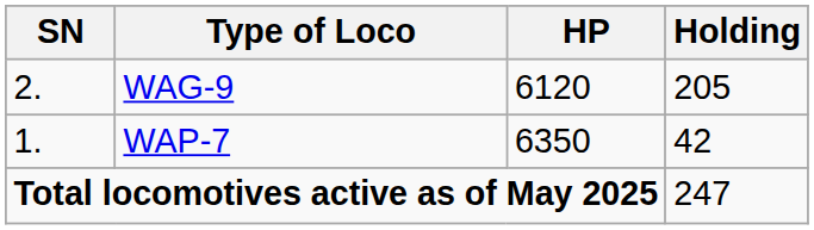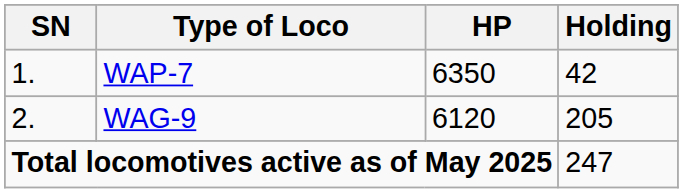rows swapped: WAP-7 <-> WAG-9
